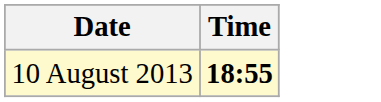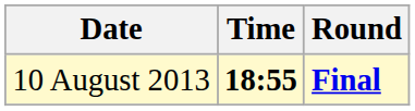+ column: Round | Final
